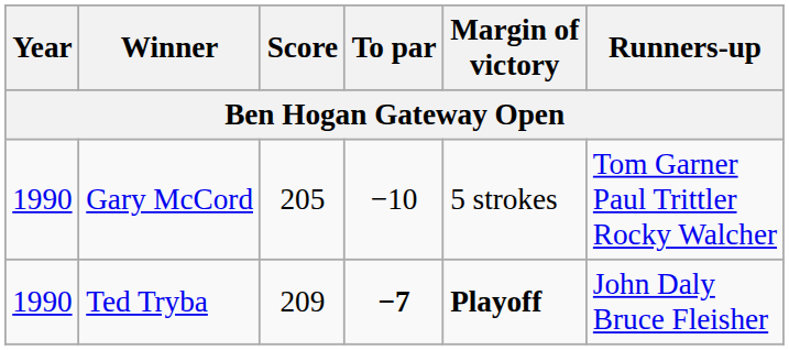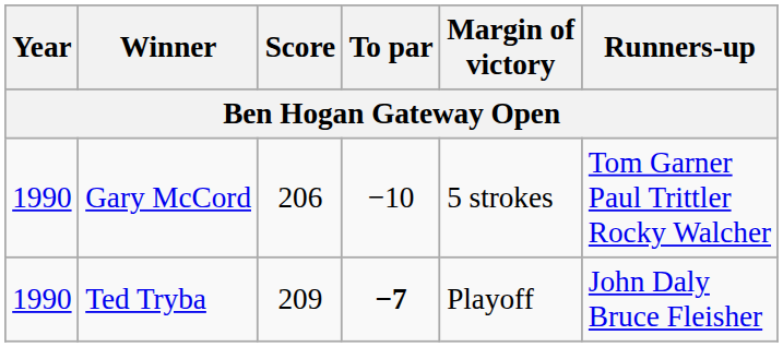Gary McCord | Score: 205 -> 206
Ted Tryba | Margin of victory: bold -> normal
